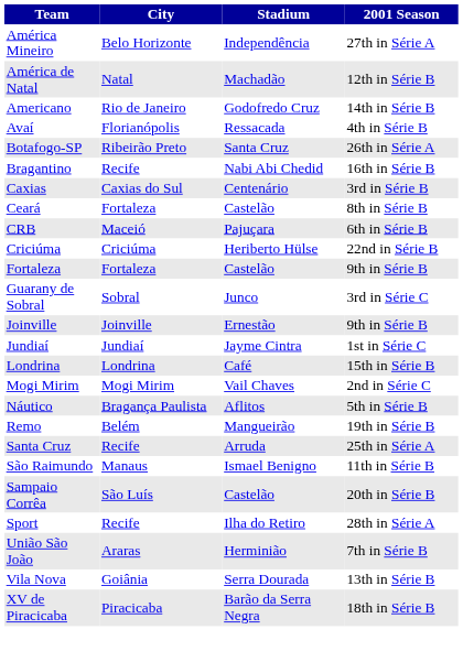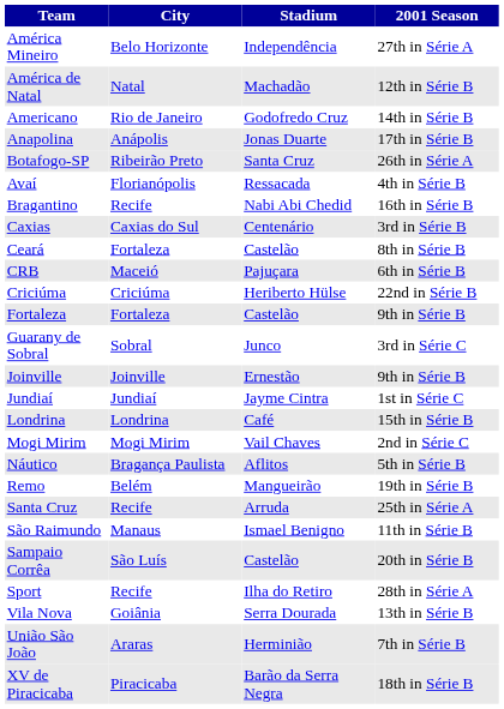+ row: Anapolina | Anápolis | Jonas Duarte | 17th in Série B
rows swapped: Avaí <-> Botafogo-SP
rows swapped: União São João <-> Vila Nova
